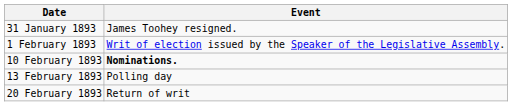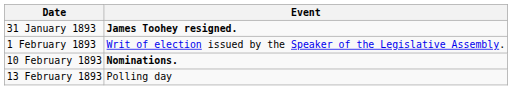31 January 1893 | Event: normal -> bold
- row: 20 February 1893 | Return of writ
